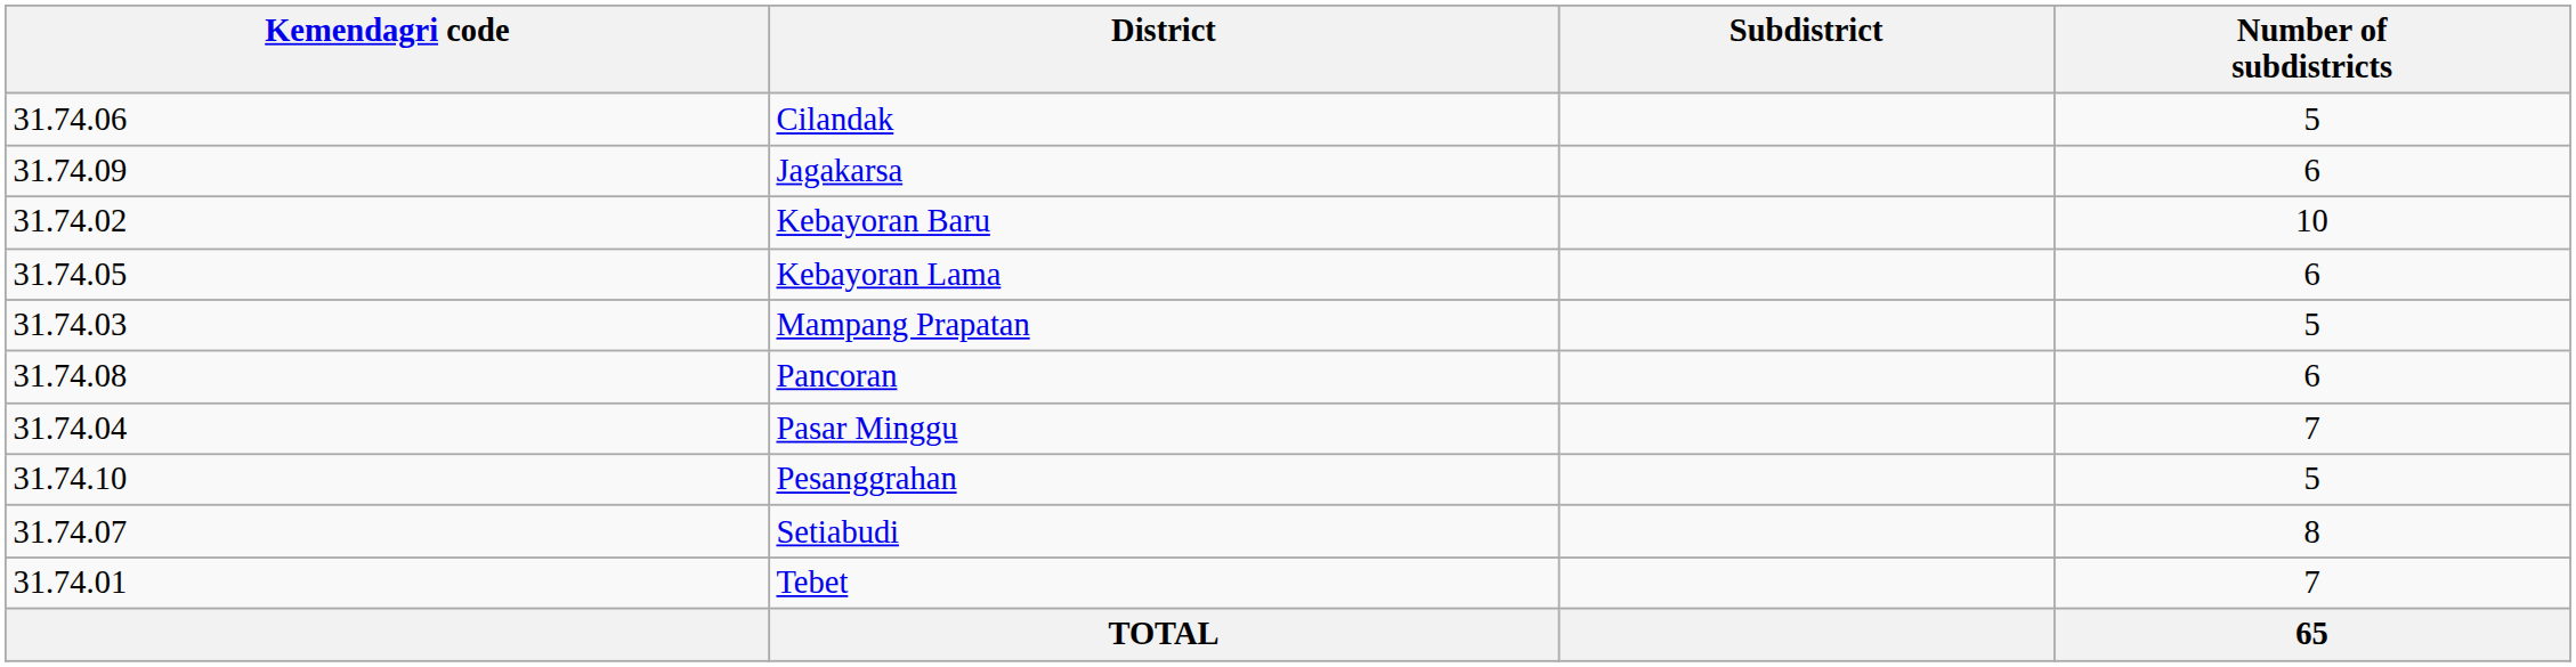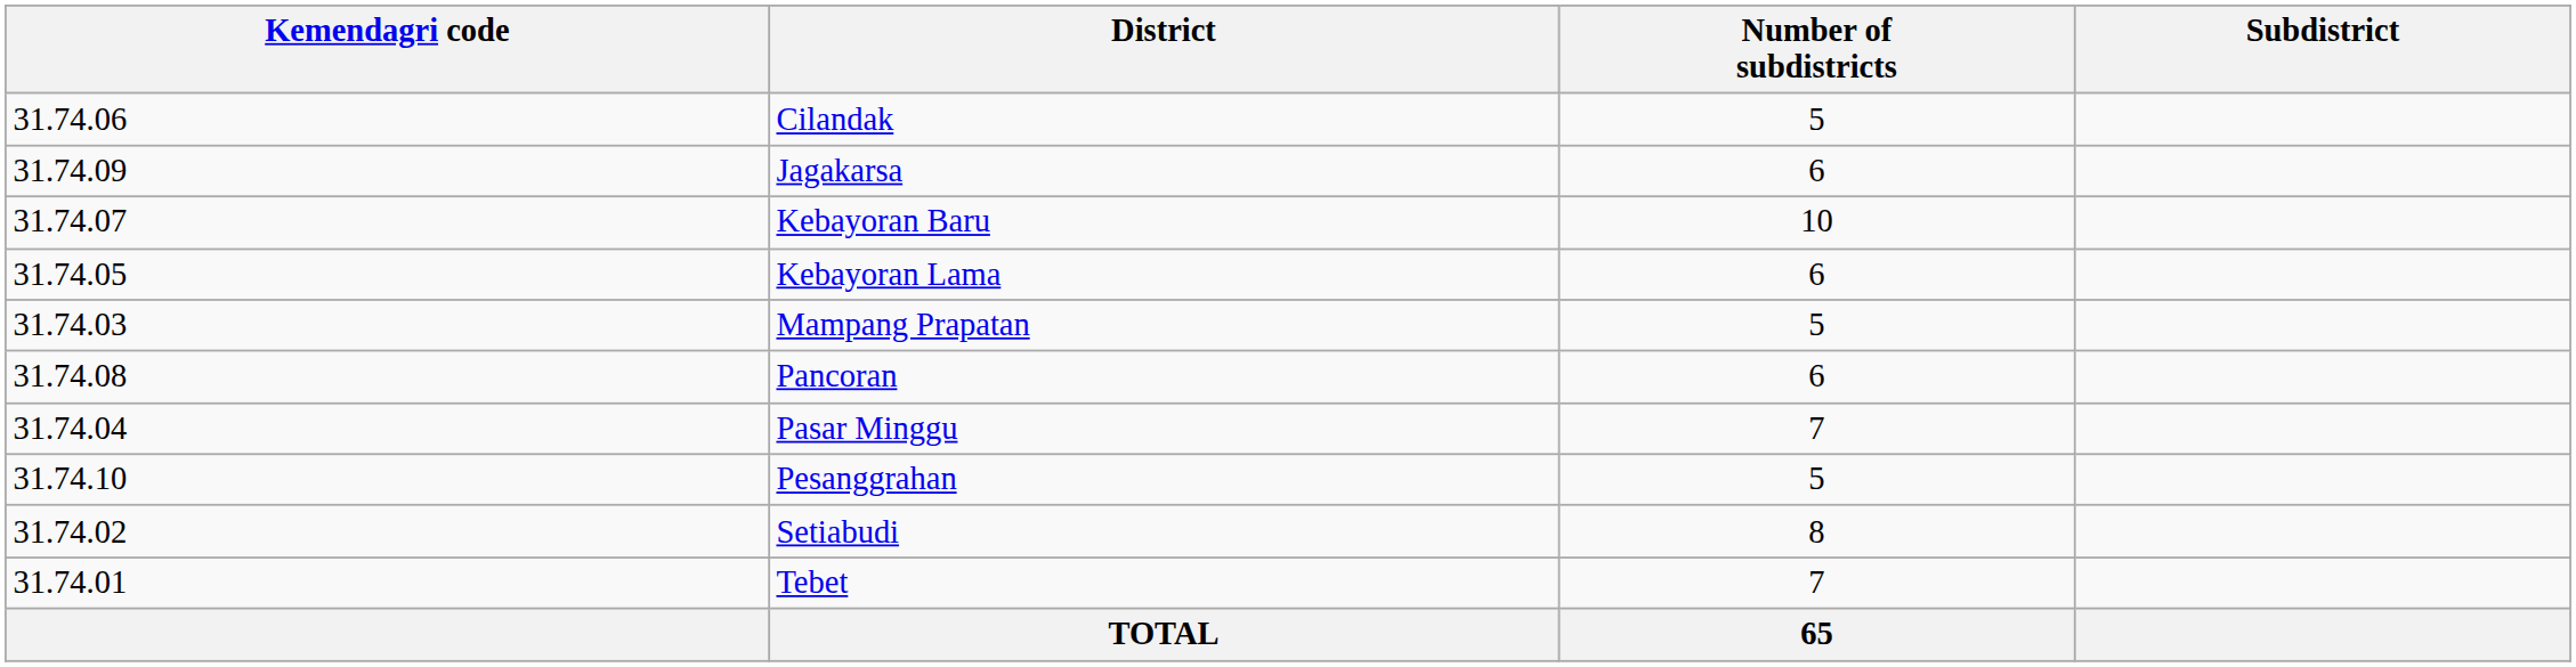columns swapped: Number of subdistricts <-> Subdistrict
Kebayoran Baru | Kemendagri code: 31.74.02 -> 31.74.07
Setiabudi | Kemendagri code: 31.74.07 -> 31.74.02
